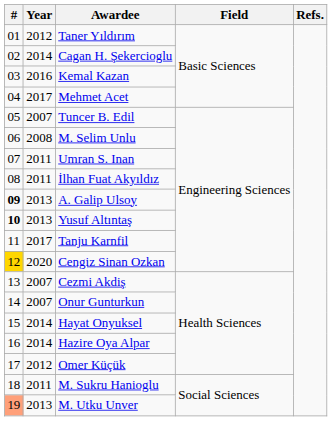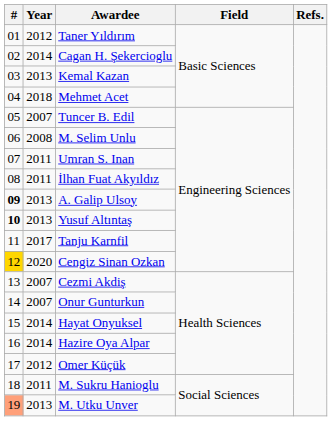Kemal Kazan | Year: 2016 -> 2013
Mehmet Acet | Year: 2017 -> 2018
